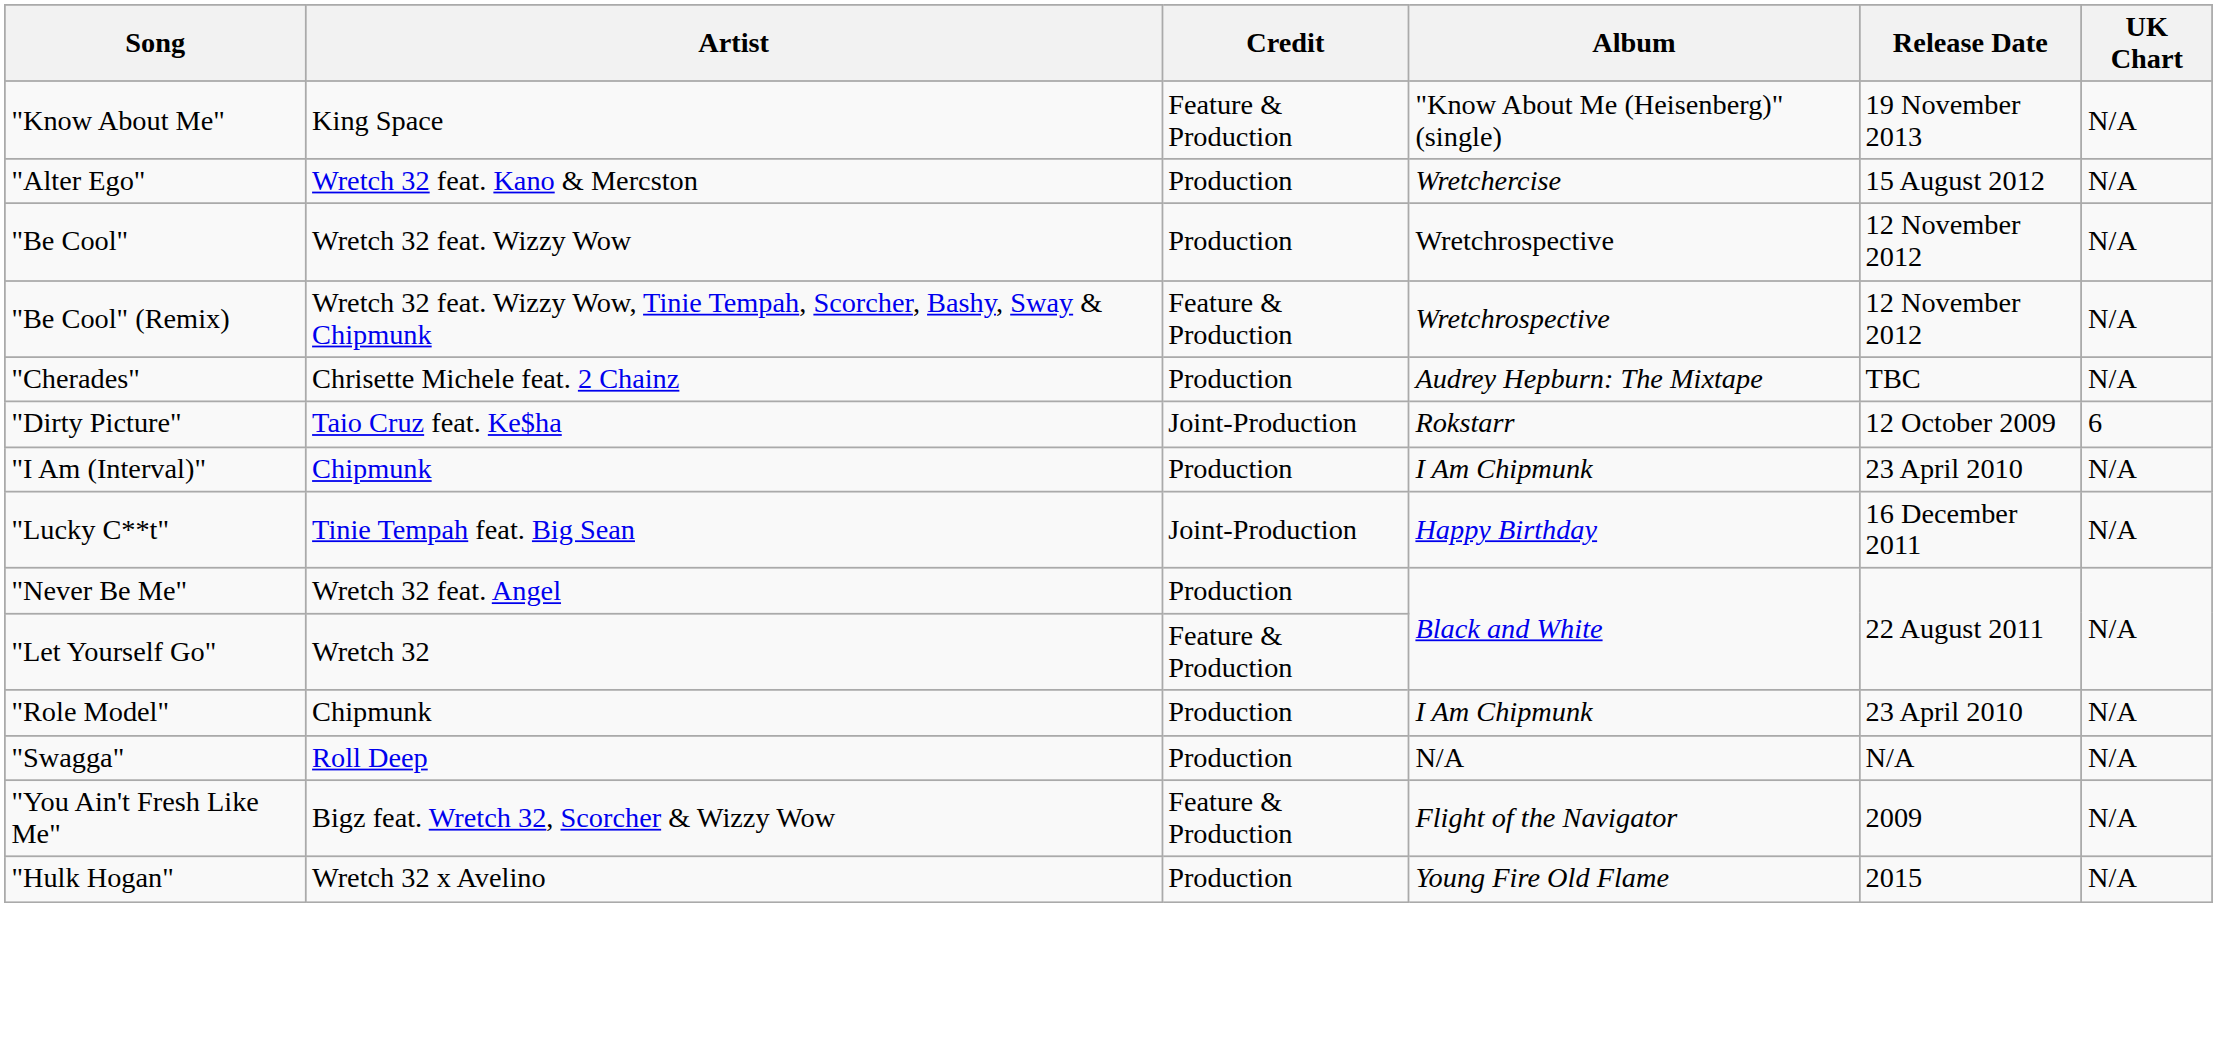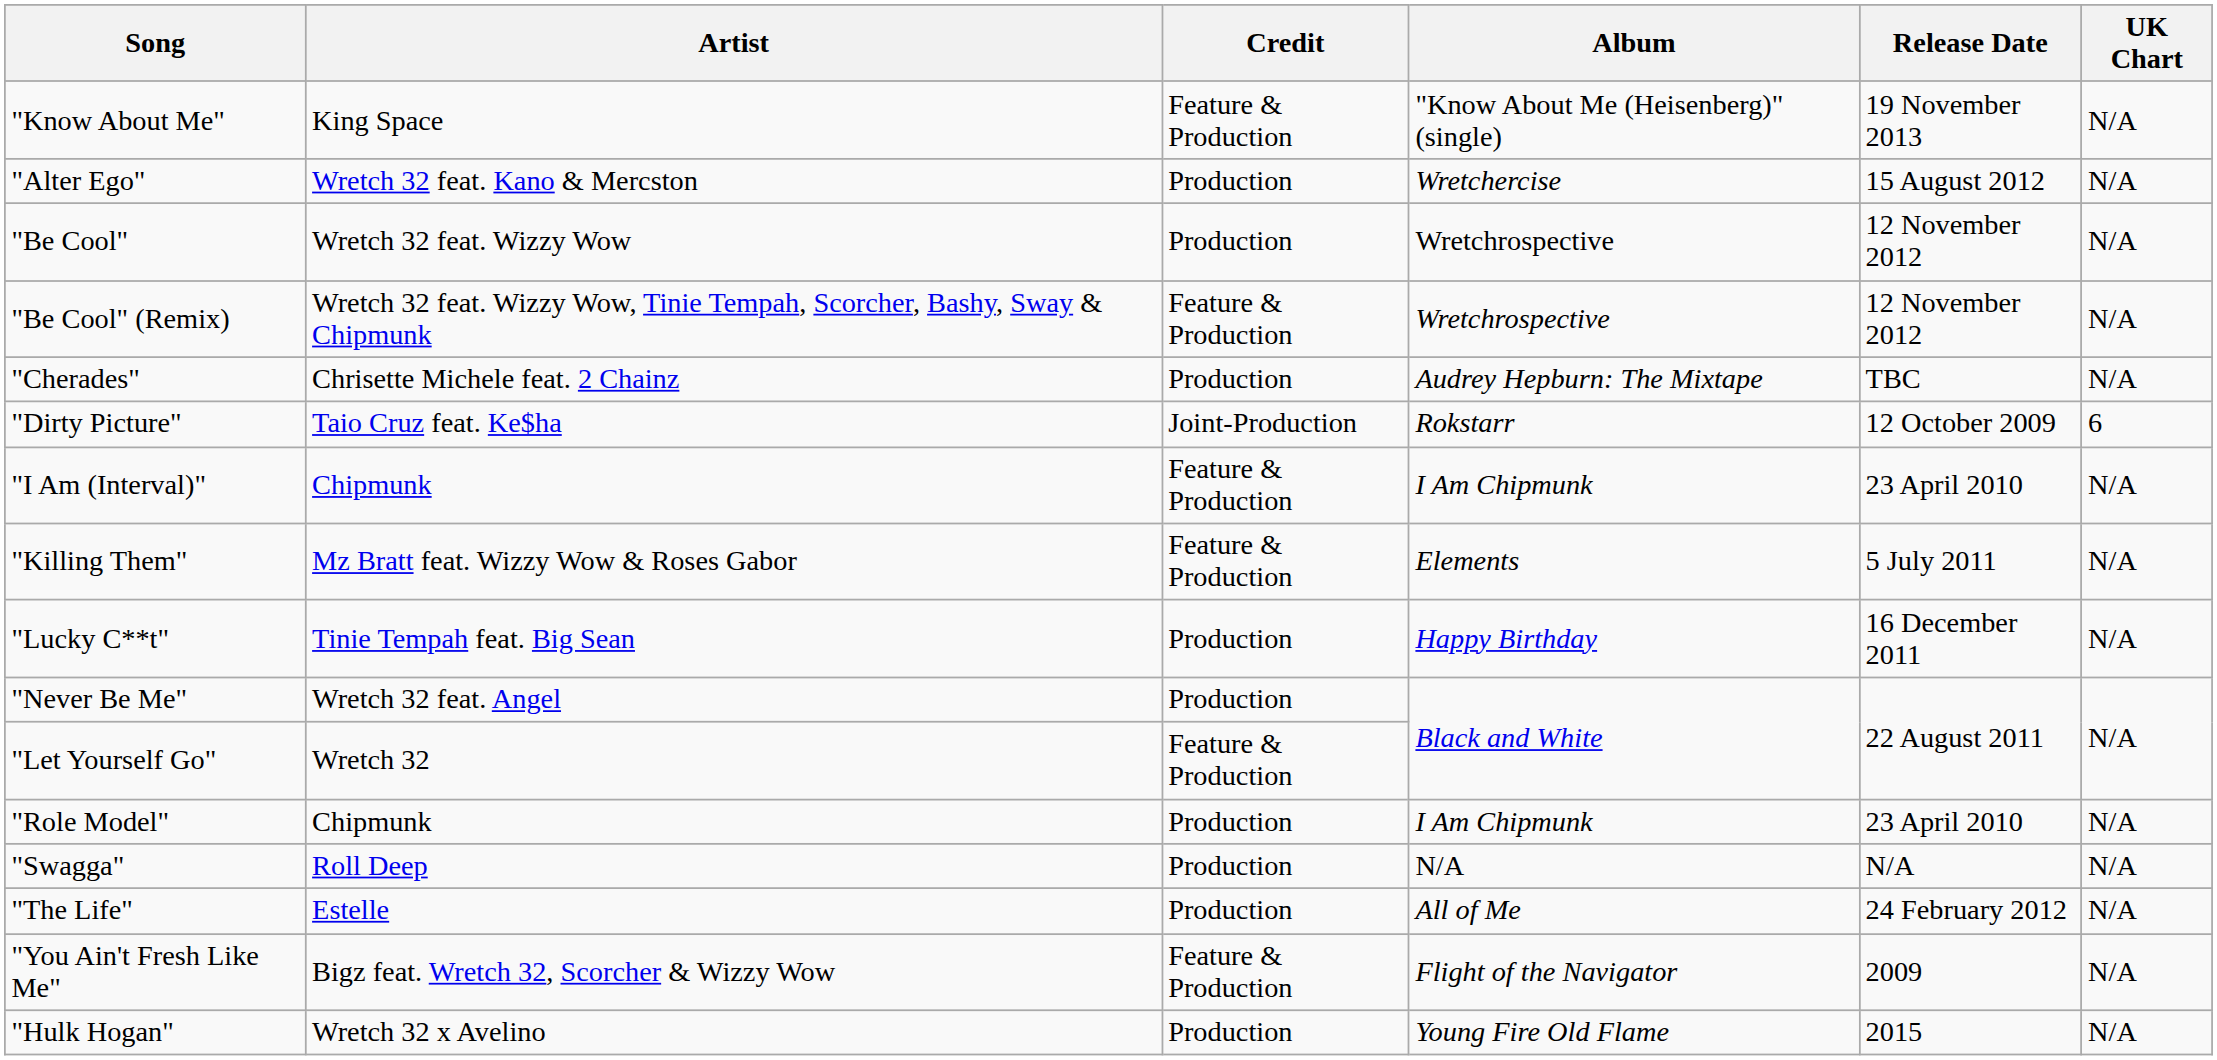"I Am (Interval)" | Credit: Production -> Feature & Production
+ row: "Killing Them" | Mz Bratt feat. Wizzy Wow & Roses Gabor | Feature & Production | Elements | 5 July 2011 | N/A
"Lucky C**t" | Credit: Joint-Production -> Production
+ row: "The Life" | Estelle | Production | All of Me | 24 February 2012 | N/A
